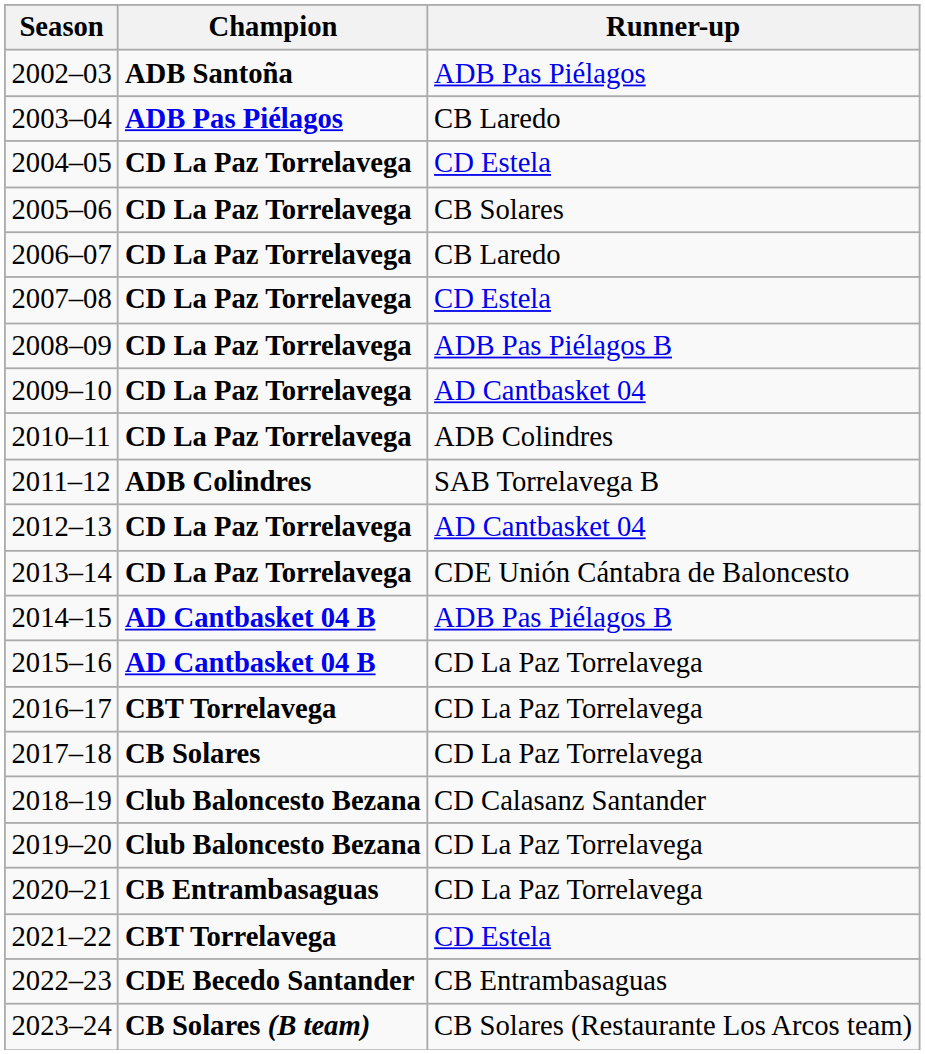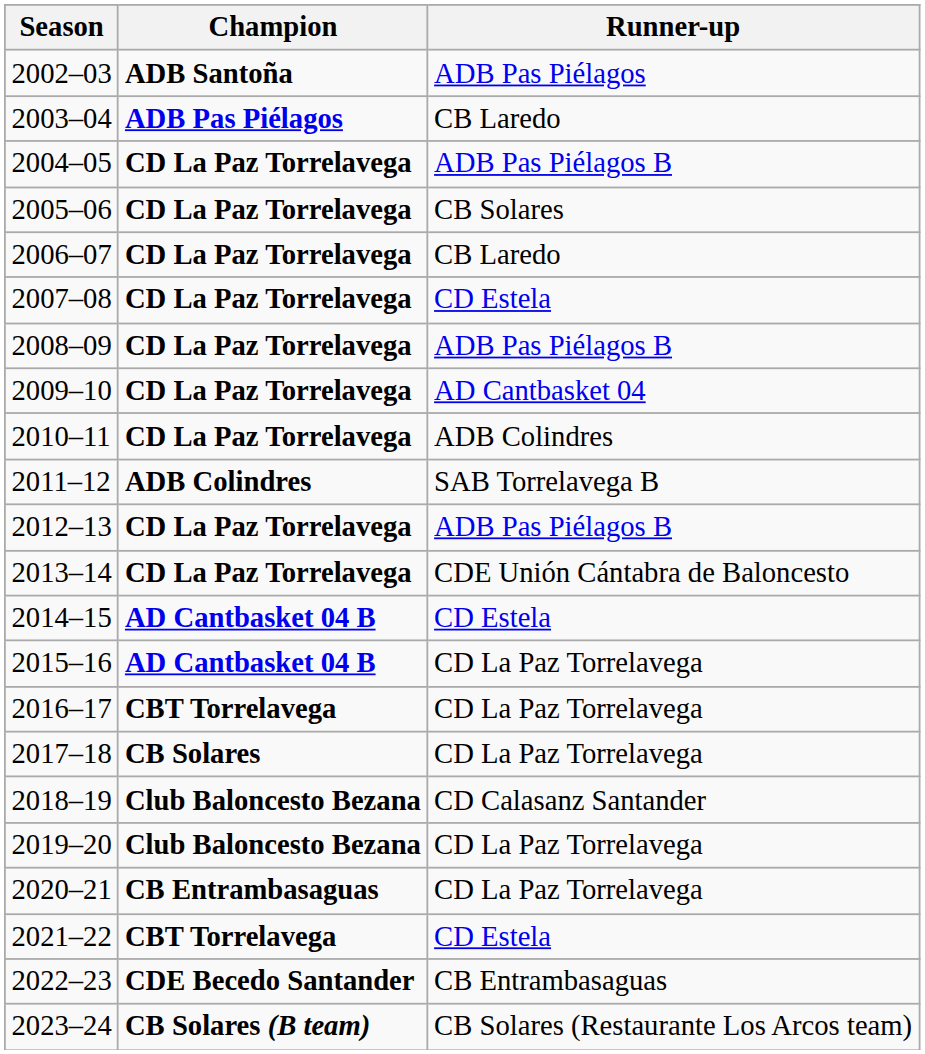2004–05 | Runner-up: CD Estela -> ADB Pas Piélagos B
2012–13 | Runner-up: AD Cantbasket 04 -> ADB Pas Piélagos B
2014–15 | Runner-up: ADB Pas Piélagos B -> CD Estela
